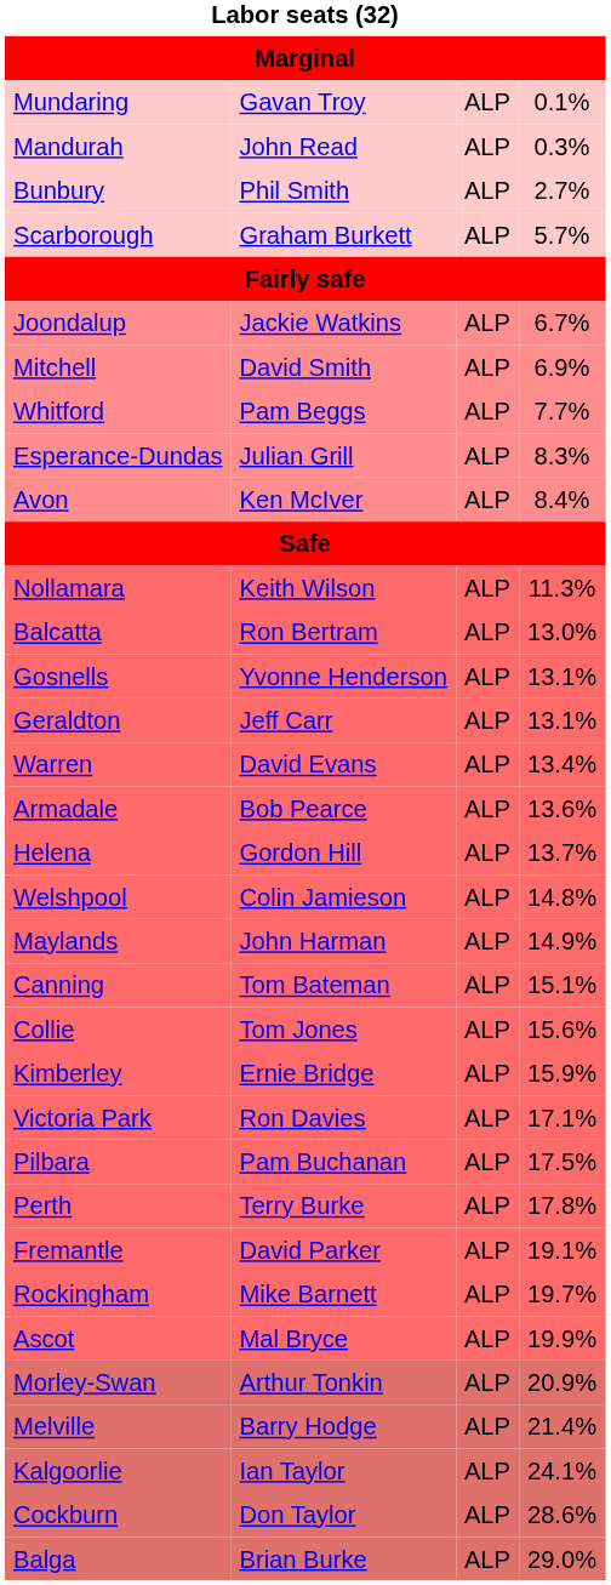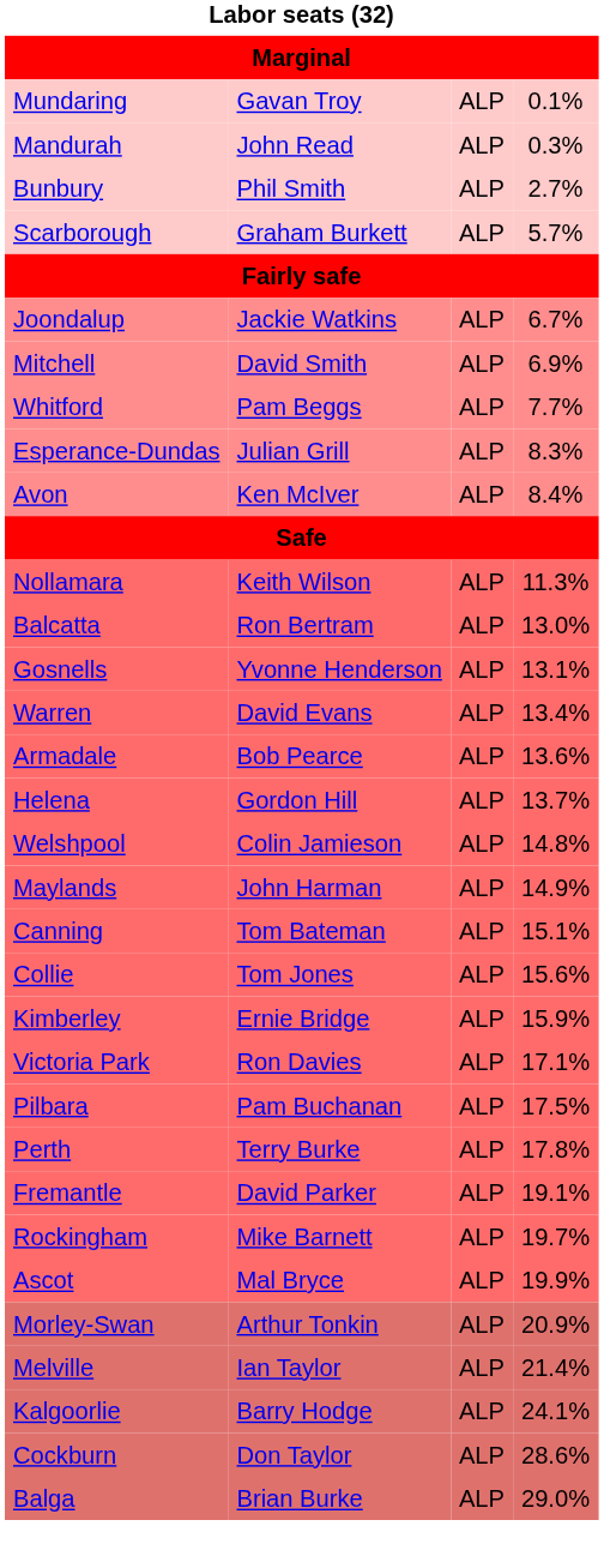- row: Geraldton | Jeff Carr | ALP | 13.1%
Melville | column 2: Barry Hodge -> Ian Taylor
Kalgoorlie | column 2: Ian Taylor -> Barry Hodge
